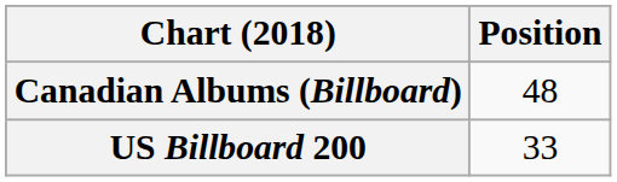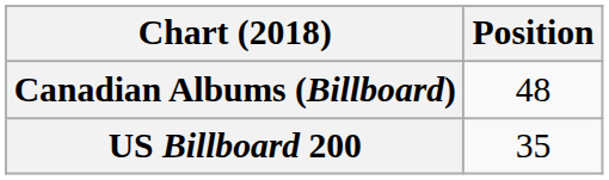US Billboard 200 | Position: 33 -> 35
